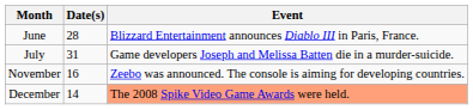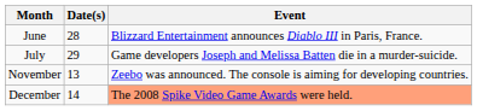July | Date(s): 31 -> 29
November | Date(s): 16 -> 13
